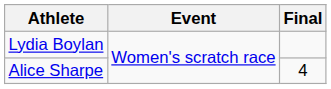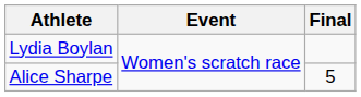Alice Sharpe | Final: 4 -> 5
